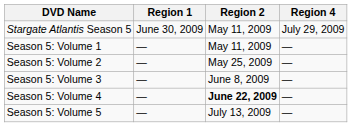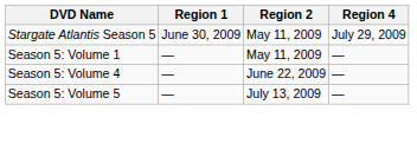- row: Season 5: Volume 2 | — | May 25, 2009 | —
- row: Season 5: Volume 3 | — | June 8, 2009 | —
Season 5: Volume 4 | Region 2: bold -> normal
